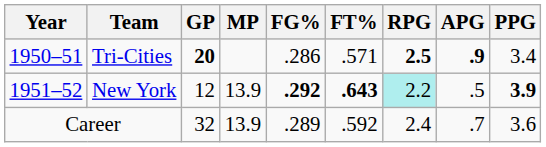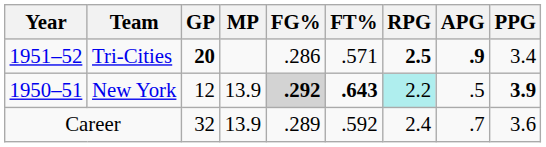Tri-Cities | Year: 1950–51 -> 1951–52
New York | Year: 1951–52 -> 1950–51
New York | FG%: no background -> lightgrey background
